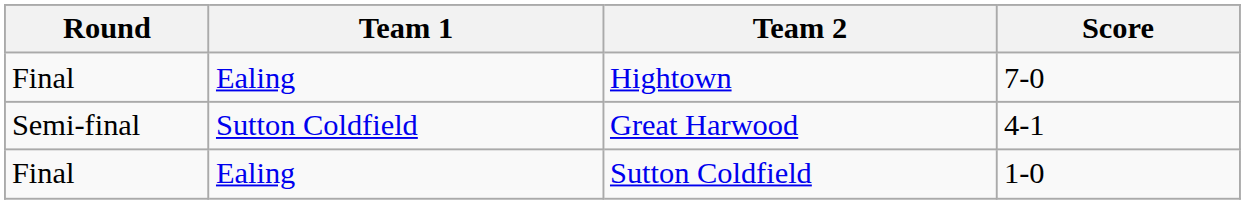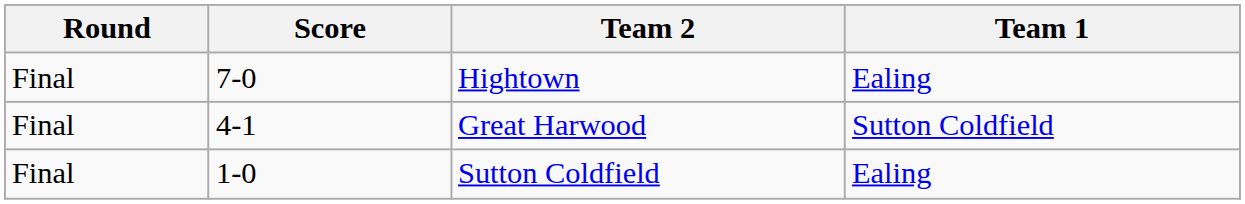columns swapped: Team 1 <-> Score
Great Harwood | Round: Semi-final -> Final
